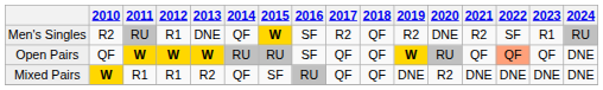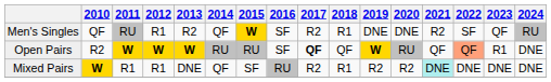Men's Singles | 2010: R2 -> QF
Men's Singles | 2013: DNE -> R2
Men's Singles | 2018: QF -> R1
Men's Singles | 2019: R2 -> DNE
Men's Singles | 2023: R1 -> QF
Open Pairs | 2010: QF -> R2
Open Pairs | 2017: normal -> bold
Open Pairs | 2023: QF -> R1
Mixed Pairs | 2013: R2 -> DNE
Mixed Pairs | 2017: QF -> R2
Mixed Pairs | 2018: QF -> R1
Mixed Pairs | 2019: DNE -> R2
Mixed Pairs | 2021: no background -> paleturquoise background
